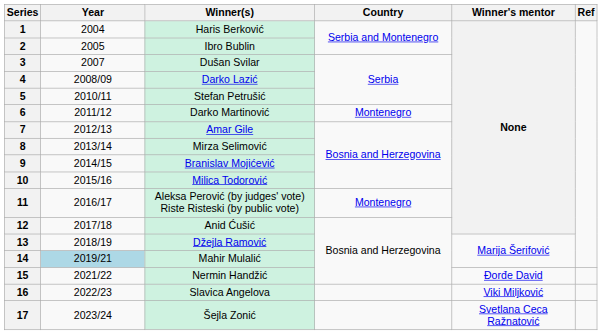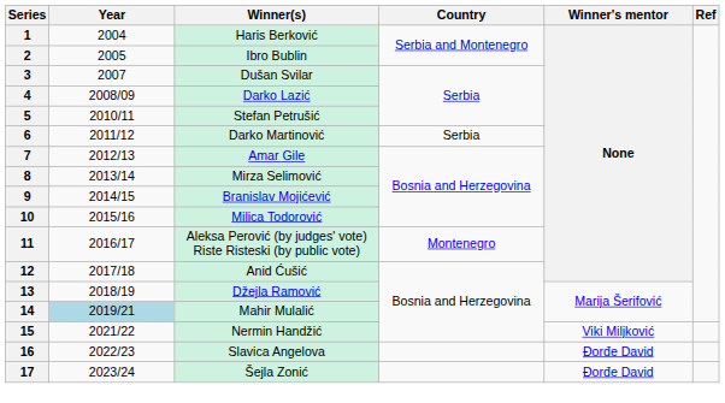6 | Country: Montenegro -> Serbia
15 | Winner's mentor: Đorđe David -> Viki Miljković
16 | Winner's mentor: Viki Miljković -> Đorđe David
17 | Winner's mentor: Svetlana Ceca Ražnatović -> Đorđe David
